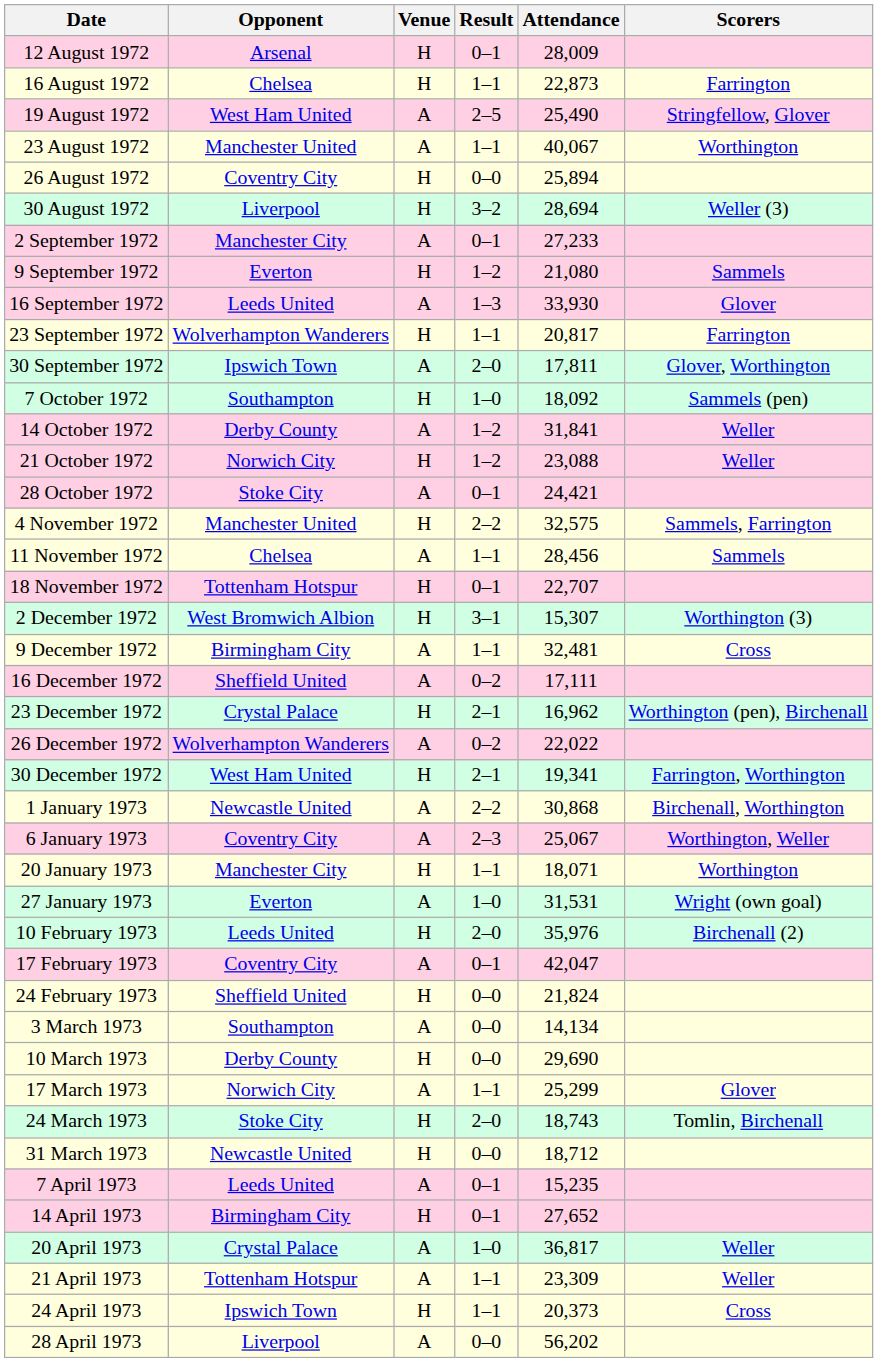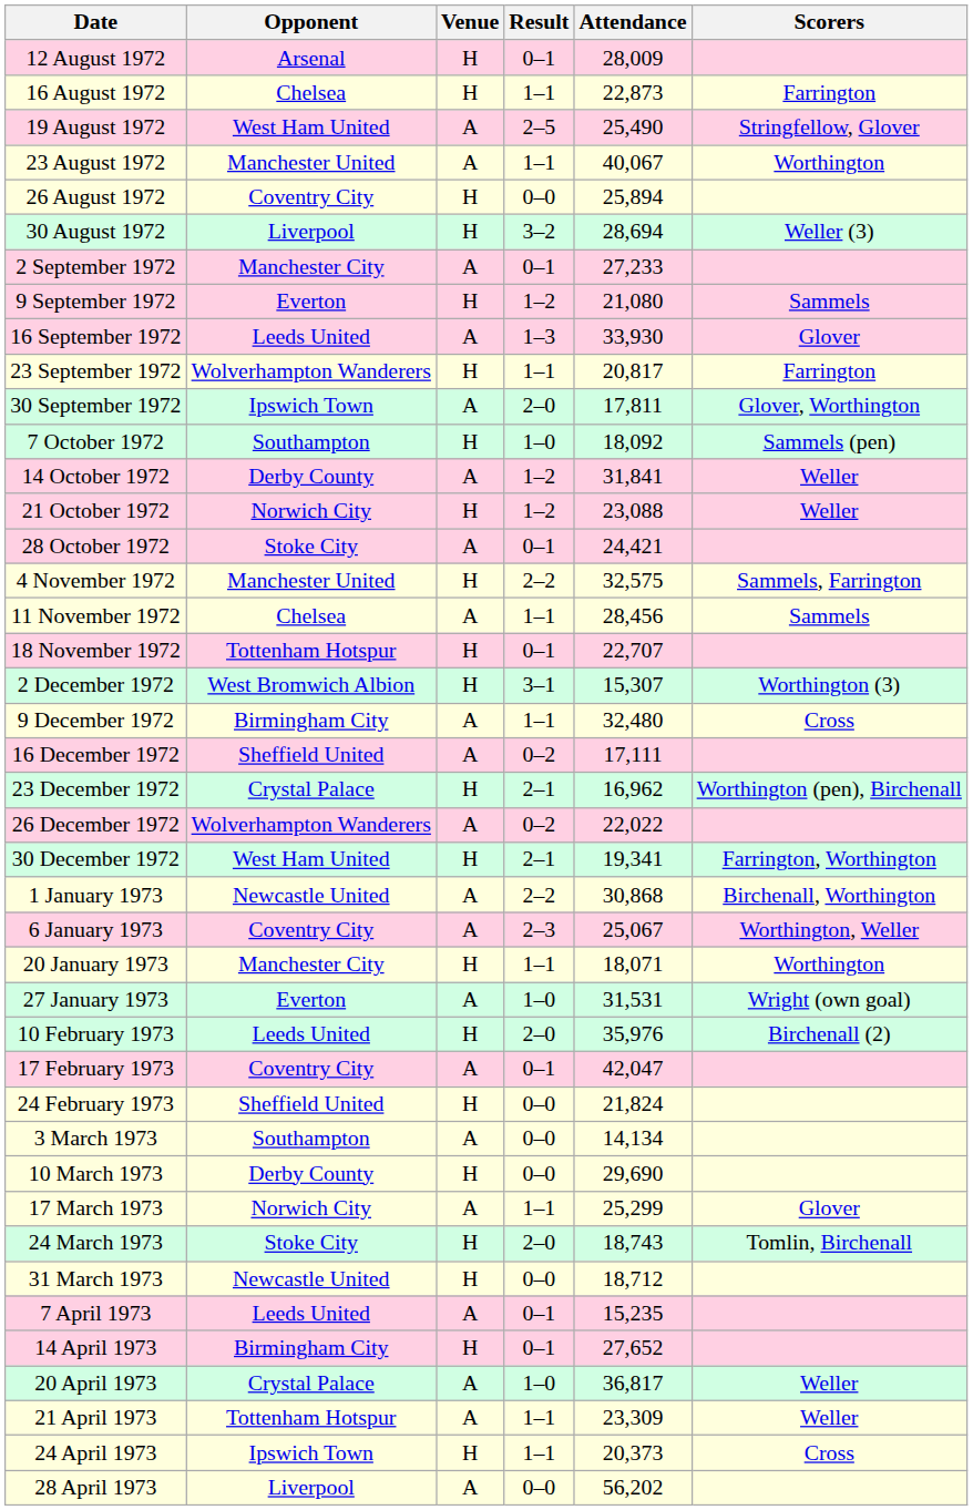9 December 1972 | Attendance: 32,481 -> 32,480
